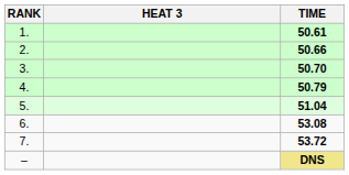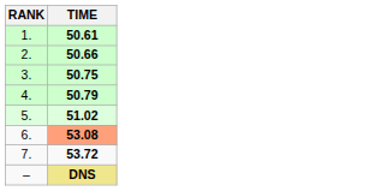- column: HEAT 3
3. | TIME: 50.70 -> 50.75
5. | TIME: 51.04 -> 51.02
6. | TIME: no background -> lightsalmon background
